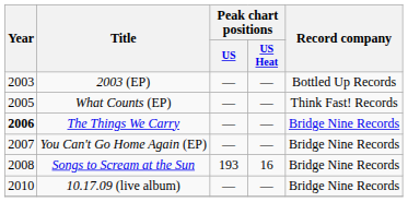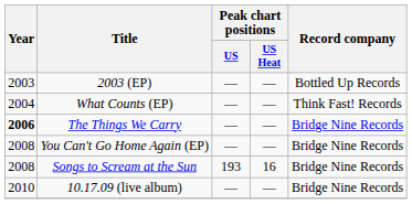What Counts (EP) | Year: 2005 -> 2004
You Can't Go Home Again (EP) | Year: 2007 -> 2008
